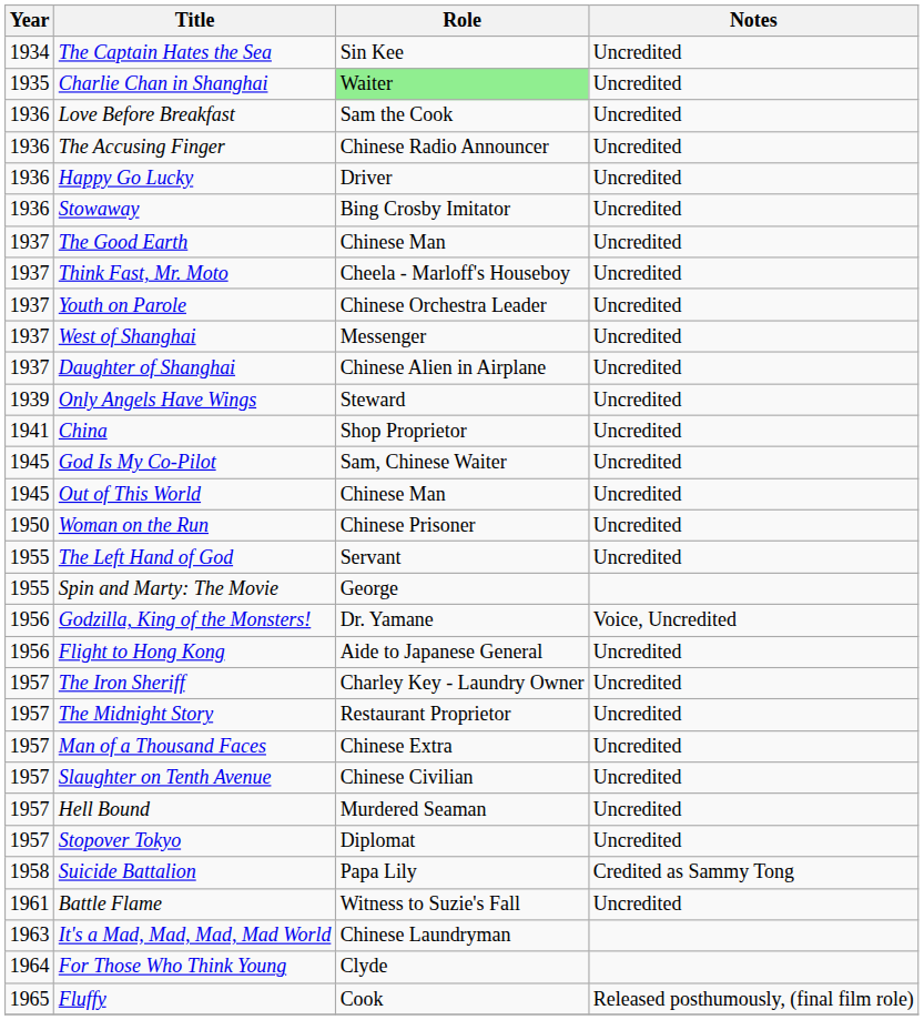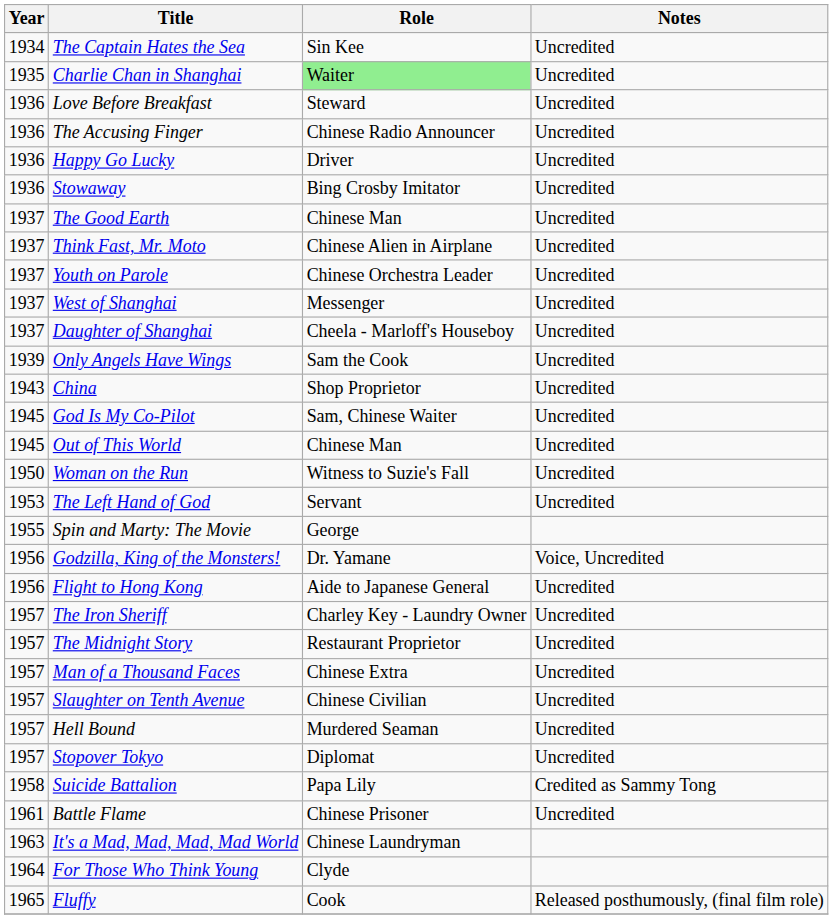Love Before Breakfast | Role: Sam the Cook -> Steward
Think Fast, Mr. Moto | Role: Cheela - Marloff's Houseboy -> Chinese Alien in Airplane
Daughter of Shanghai | Role: Chinese Alien in Airplane -> Cheela - Marloff's Houseboy
Only Angels Have Wings | Role: Steward -> Sam the Cook
China | Year: 1941 -> 1943
Woman on the Run | Role: Chinese Prisoner -> Witness to Suzie's Fall
The Left Hand of God | Year: 1955 -> 1953
Battle Flame | Role: Witness to Suzie's Fall -> Chinese Prisoner
